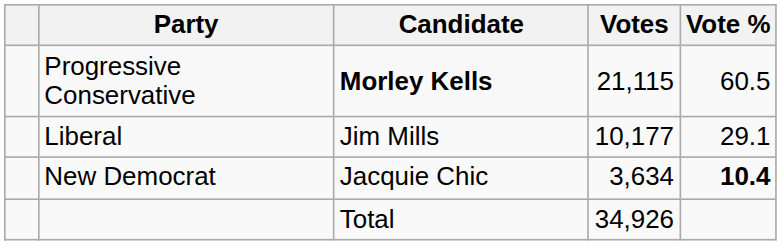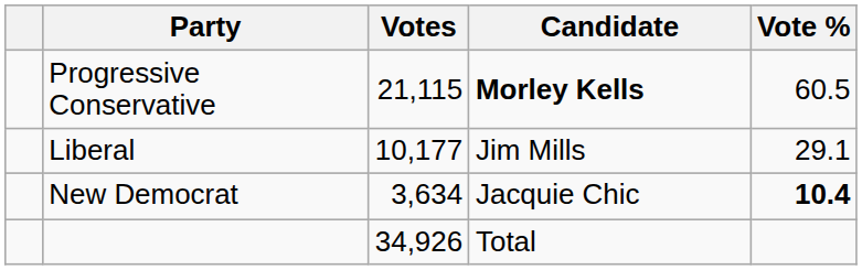columns swapped: Candidate <-> Votes
